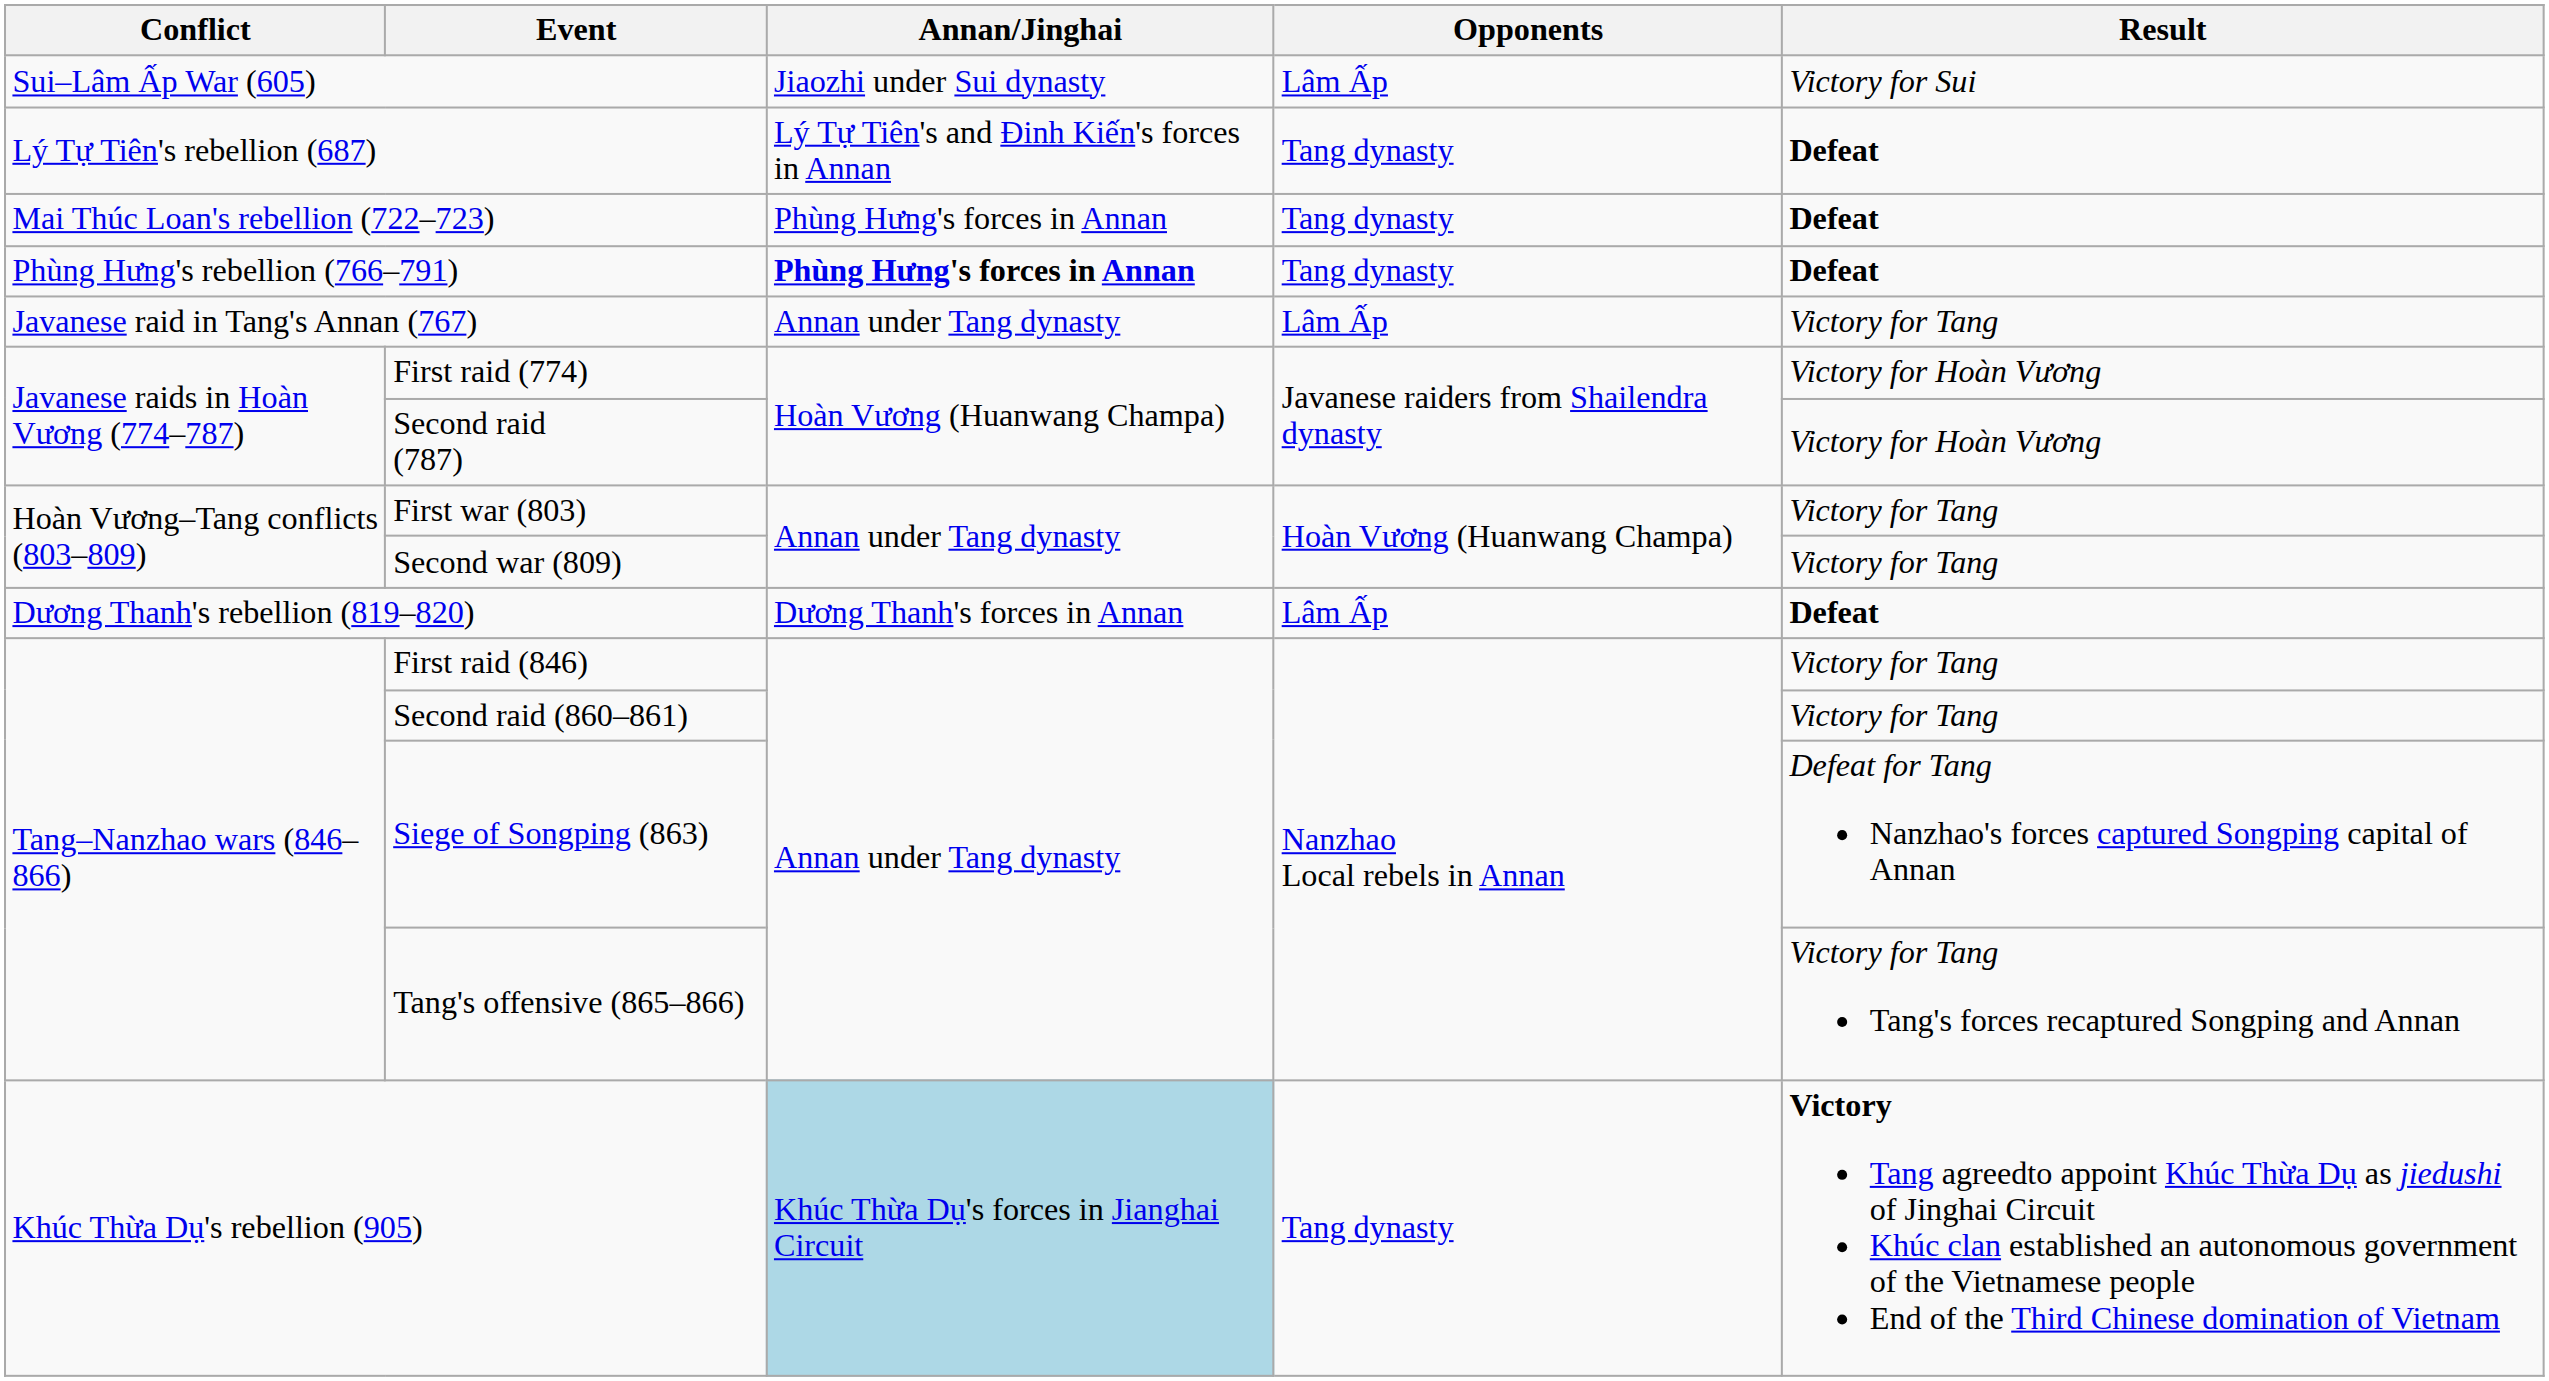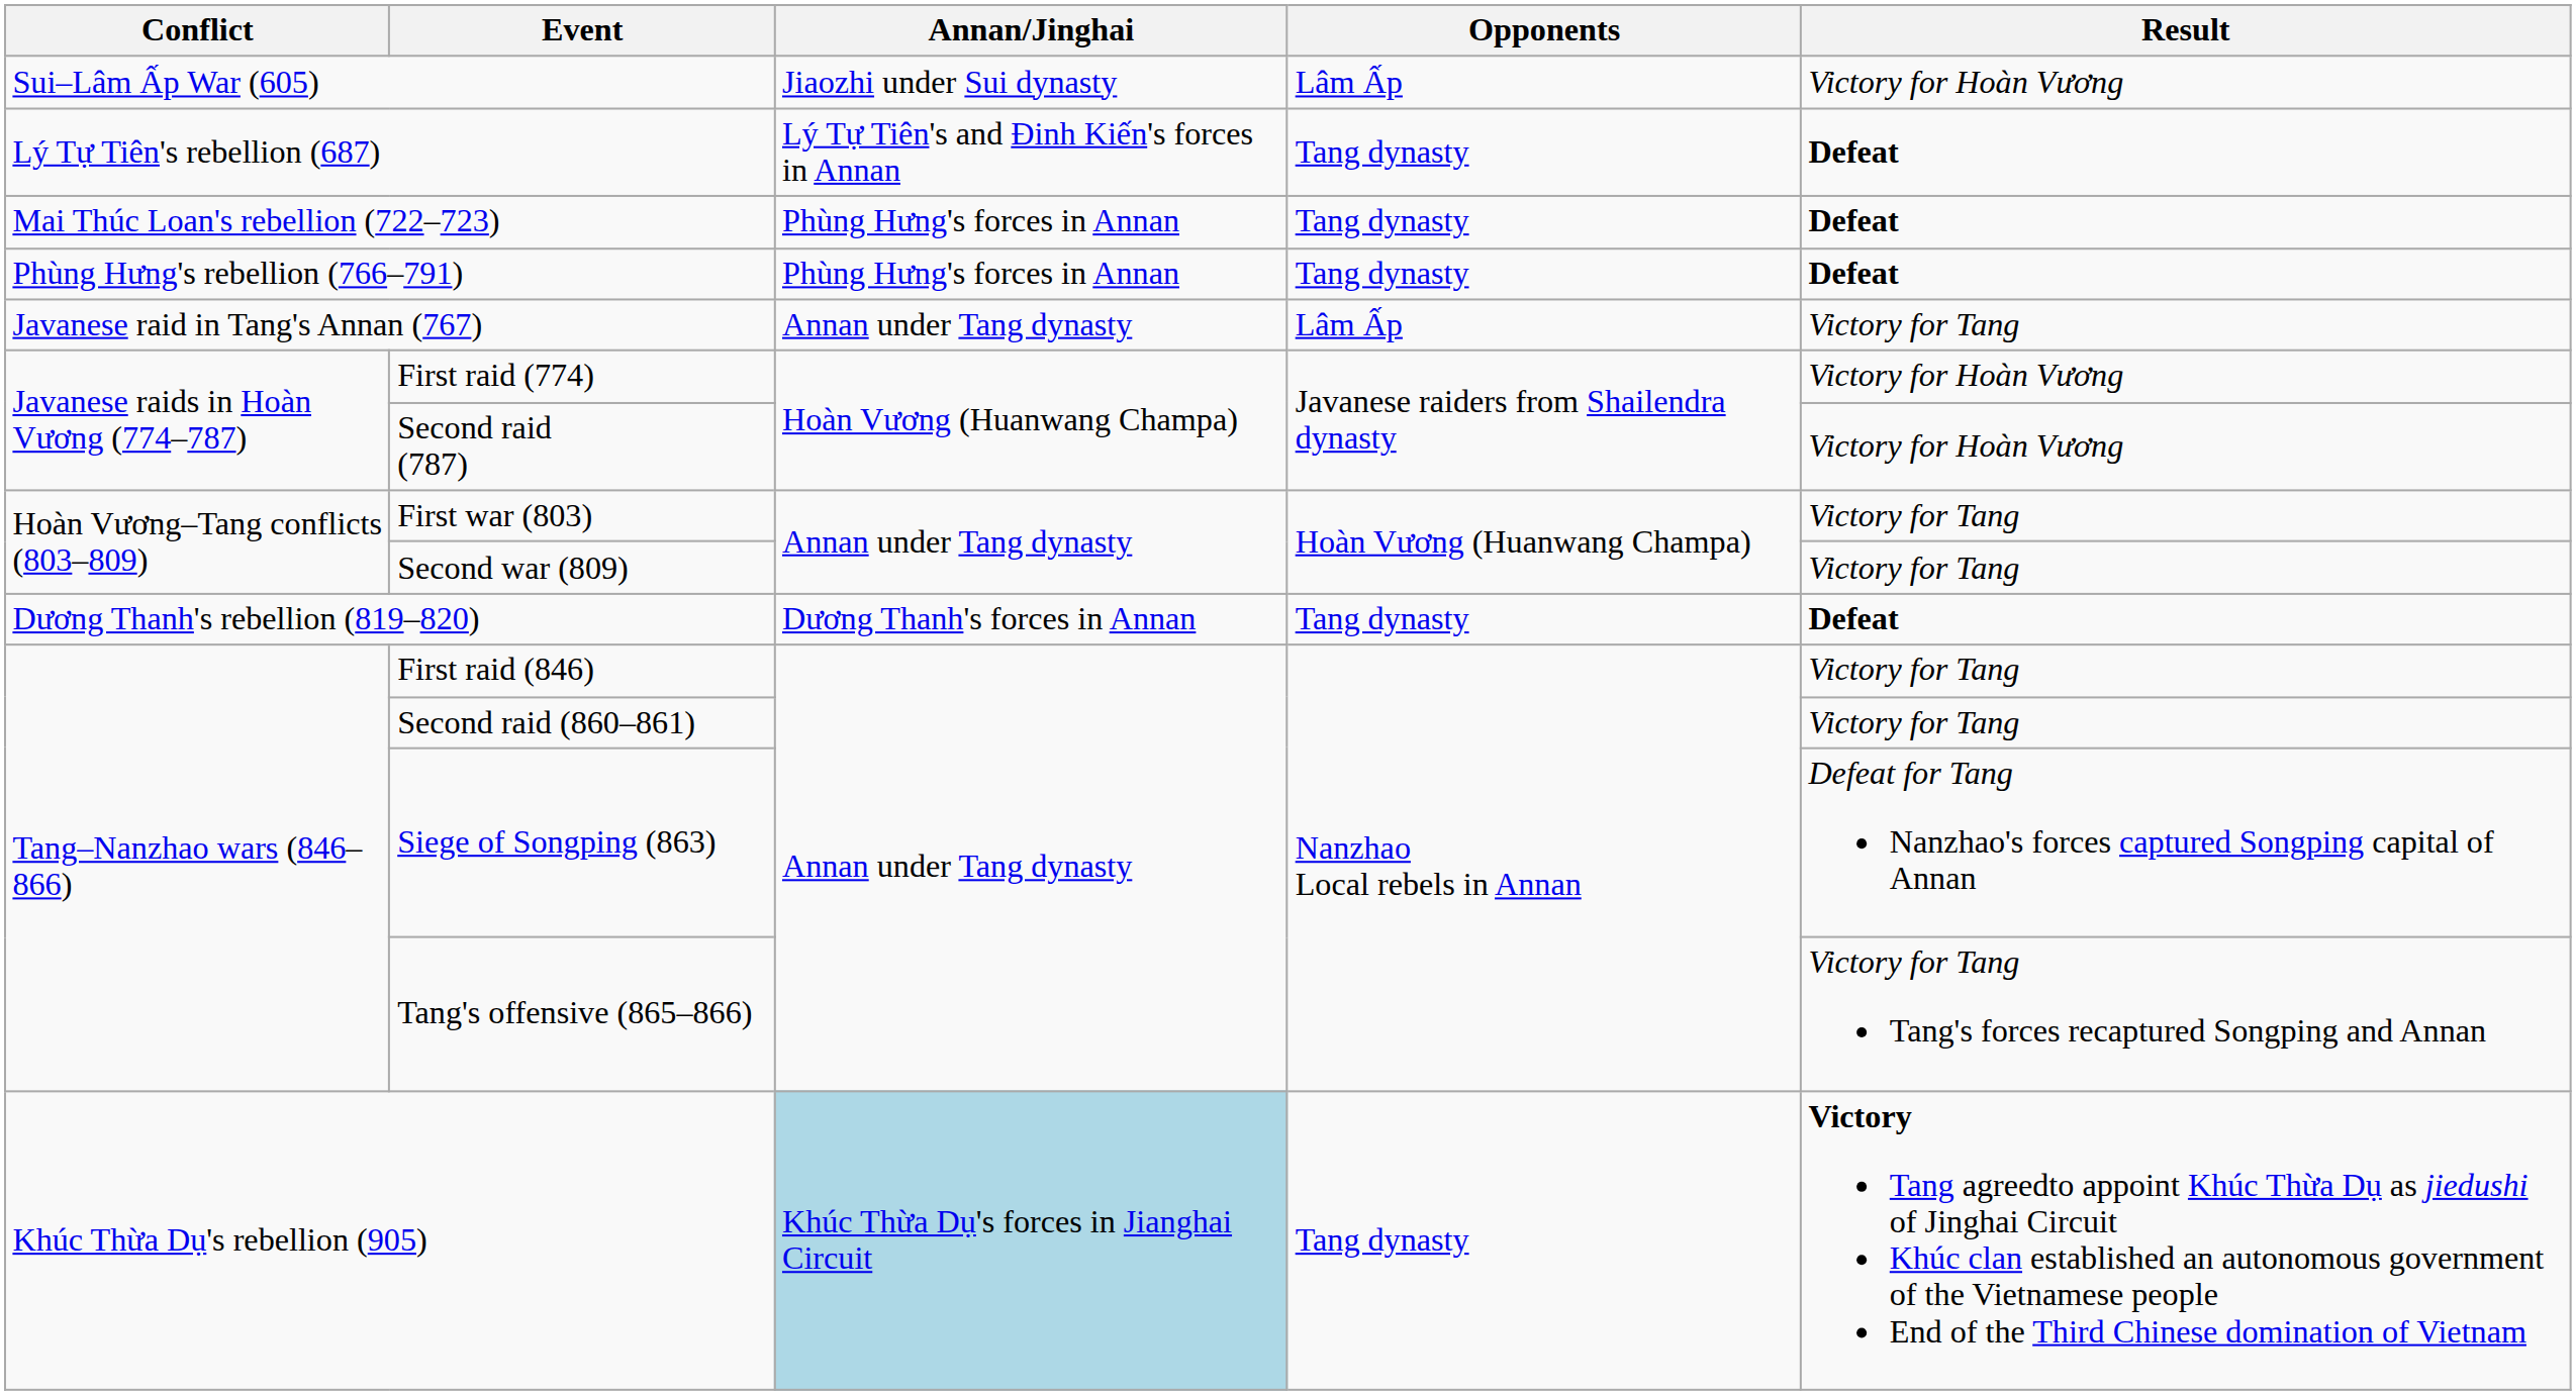Sui–Lâm Ấp War (605) | Result: Victory for Sui -> Victory for Hoàn Vương
Phùng Hưng's rebellion (766–791) | Annan/Jinghai: bold -> normal
Dương Thanh's rebellion (819–820) | Opponents: Lâm Ấp -> Tang dynasty
